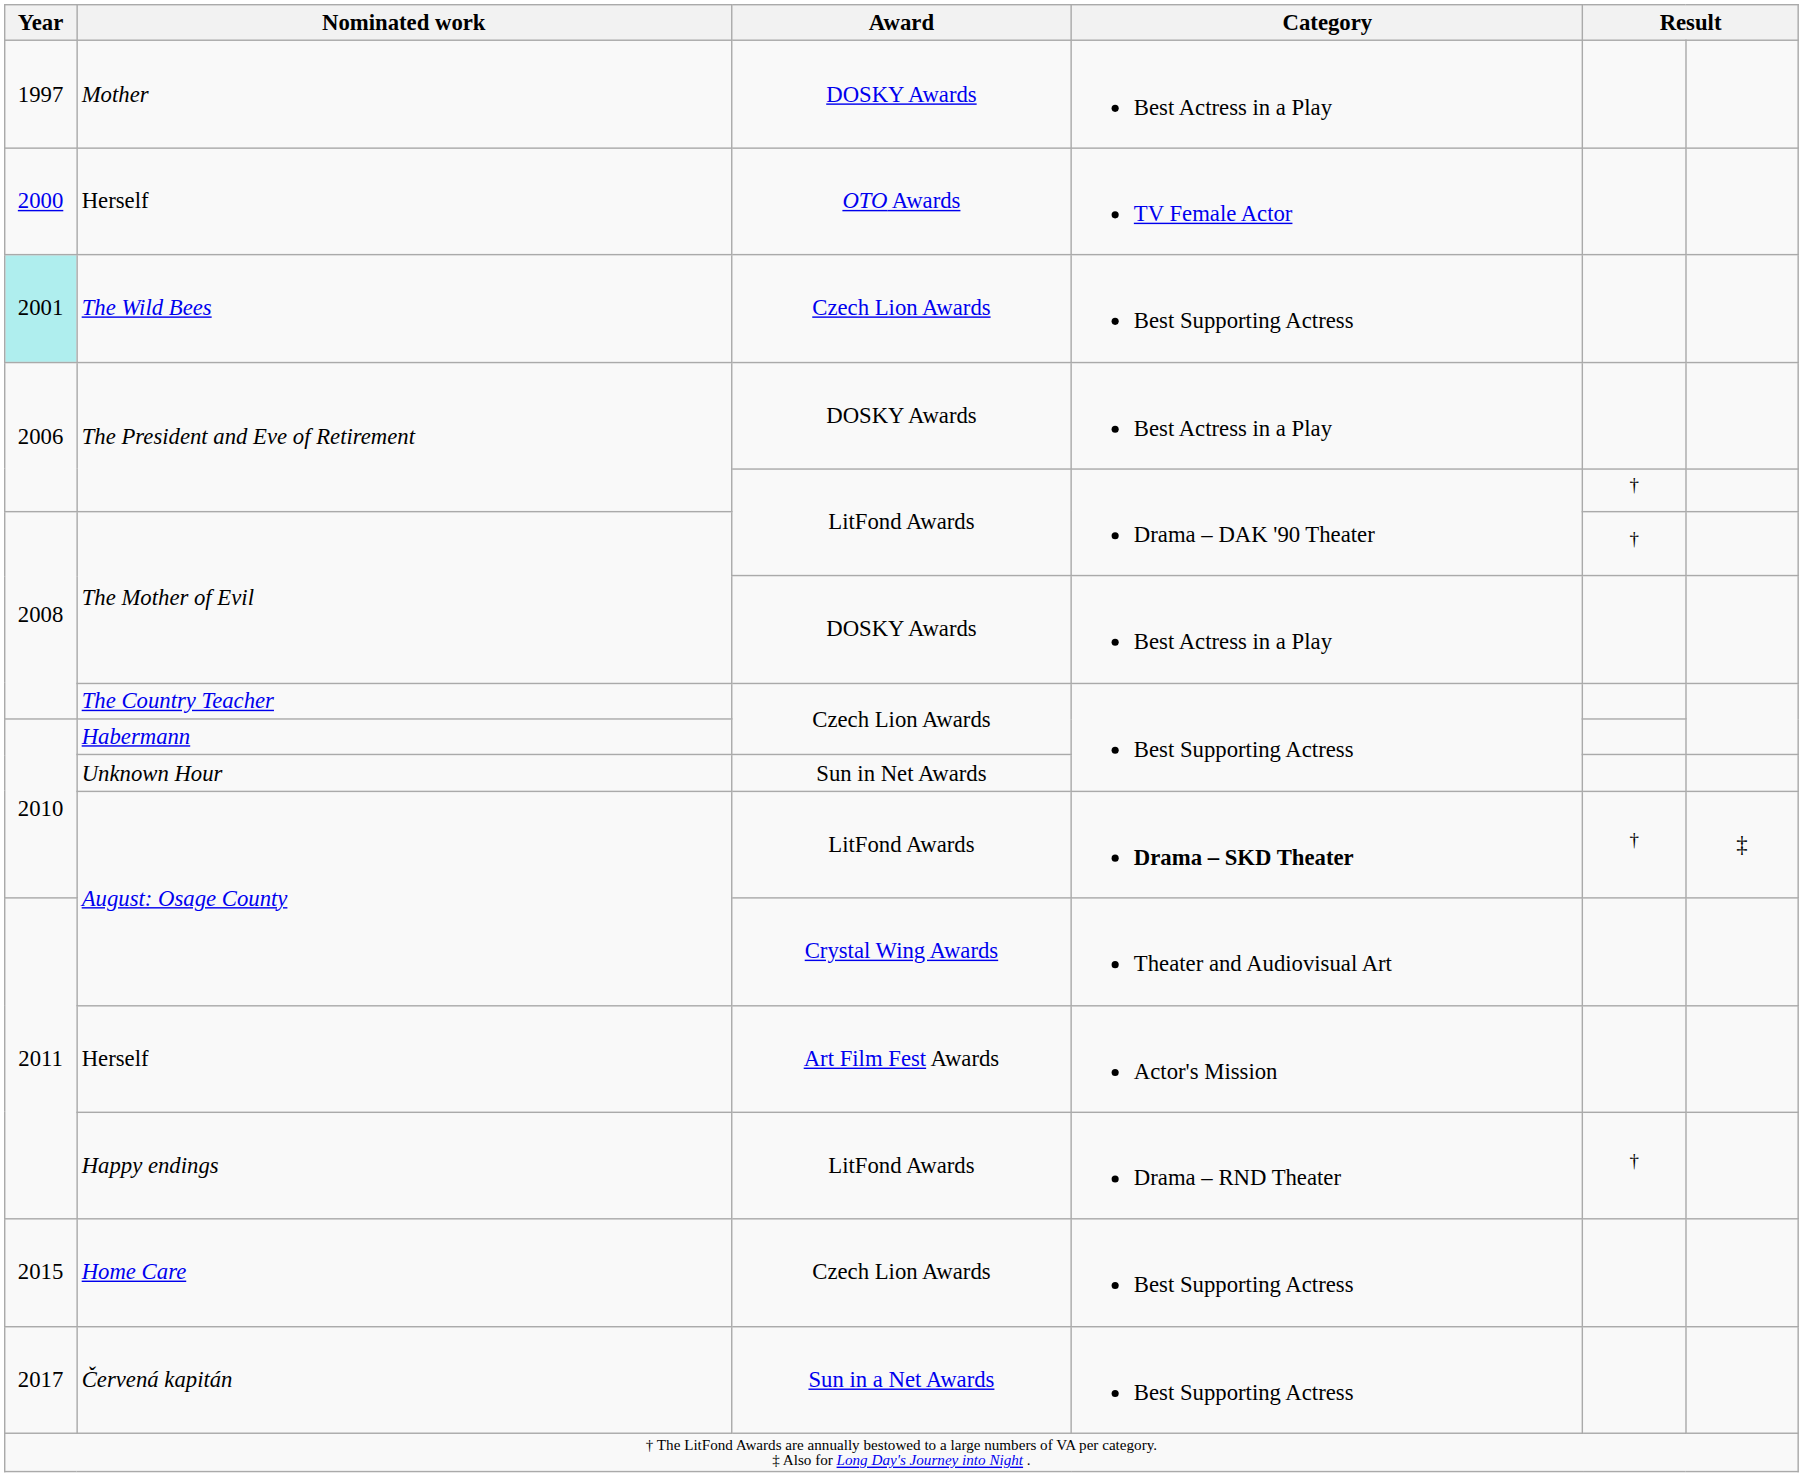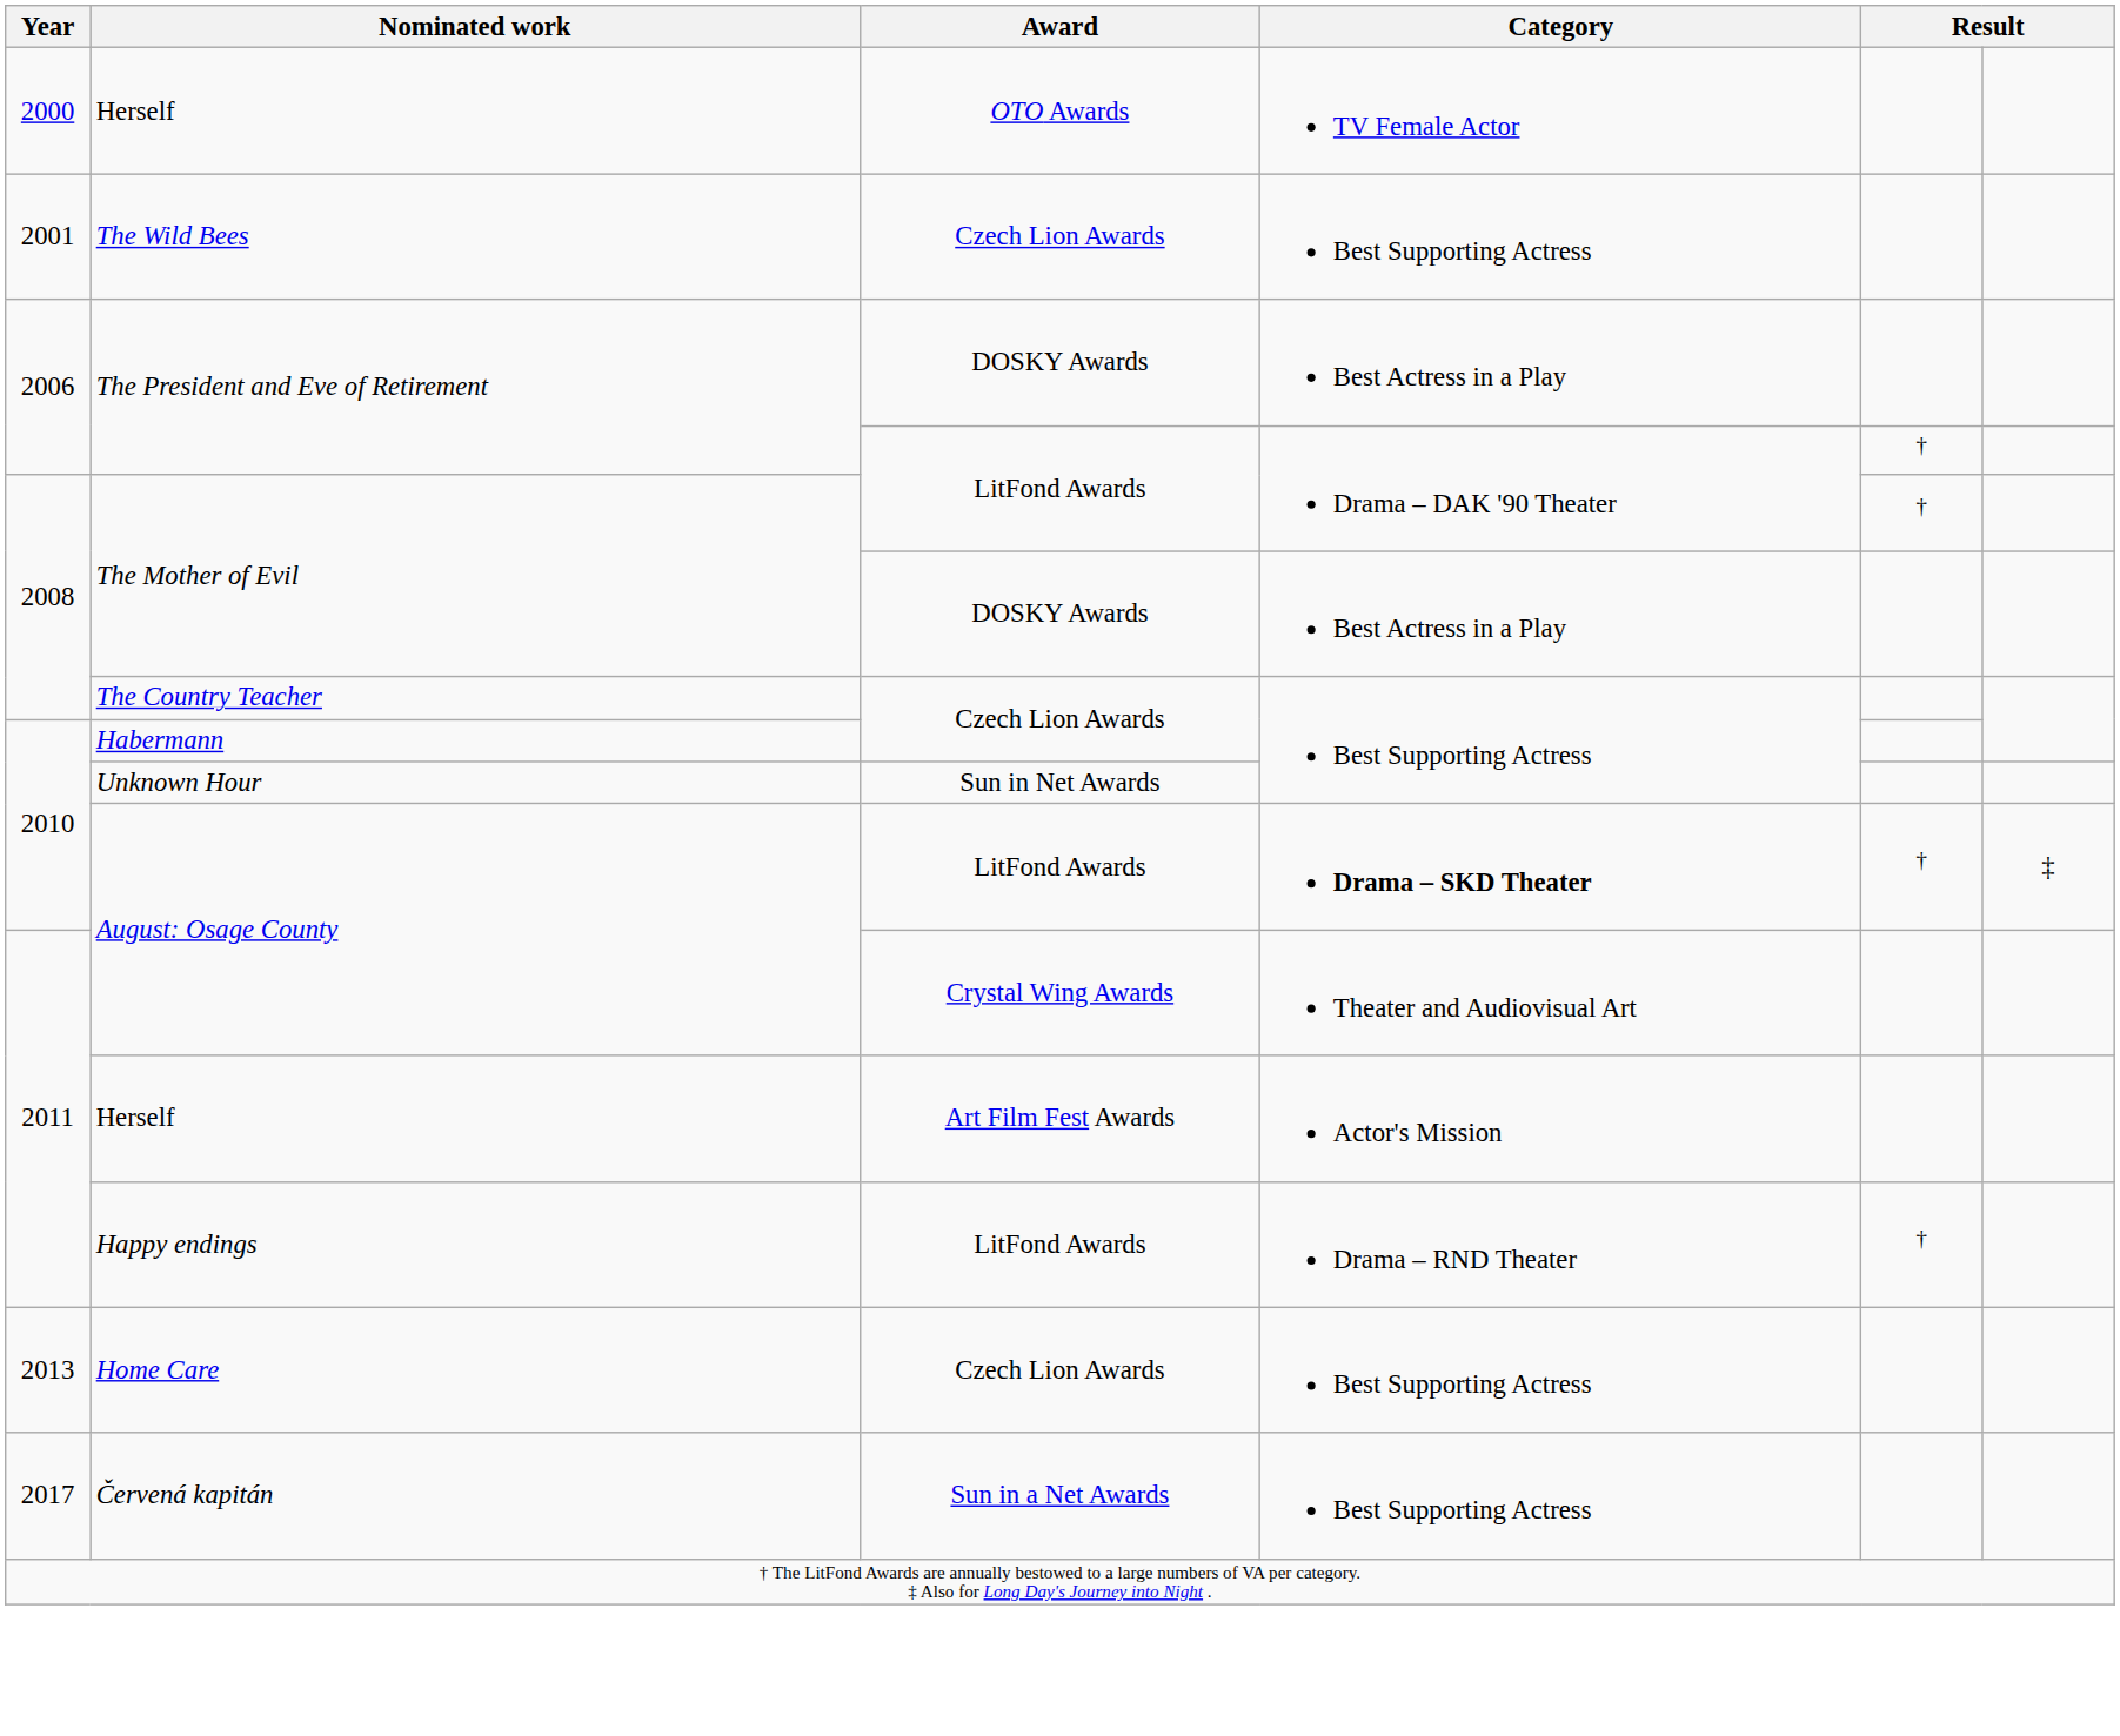- row: 1997 | Mother | DOSKY Awards | Best Actress in a Play
The Wild Bees | Year: paleturquoise background -> no background
Home Care | Year: 2015 -> 2013
